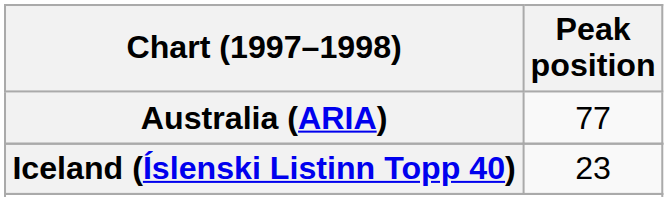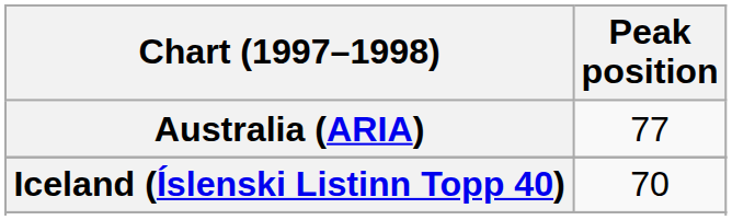Iceland (Íslenski Listinn Topp 40) | Peak position: 23 -> 70
